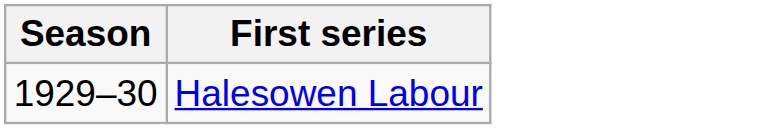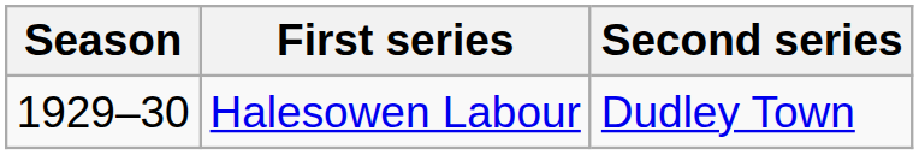+ column: Second series | Dudley Town
